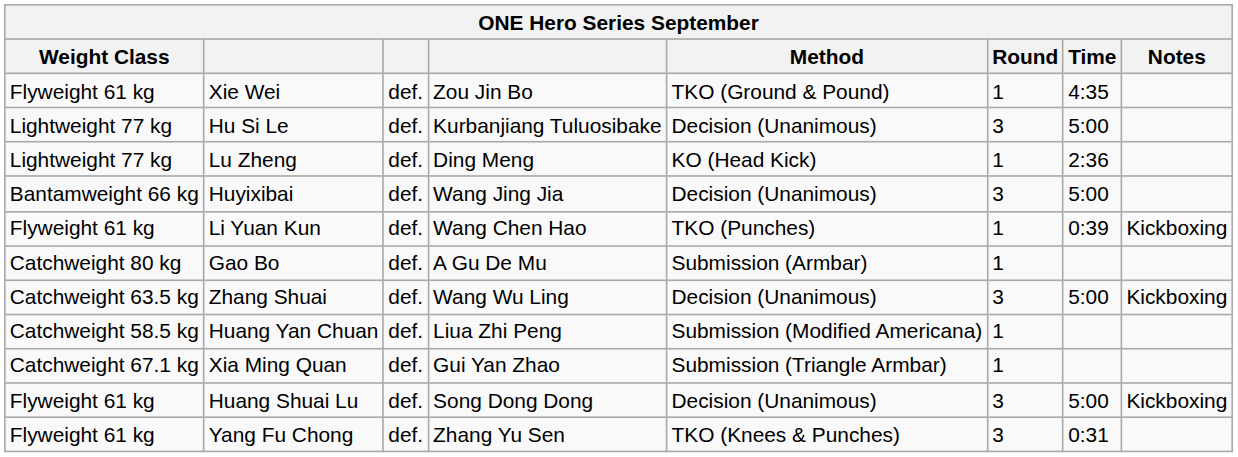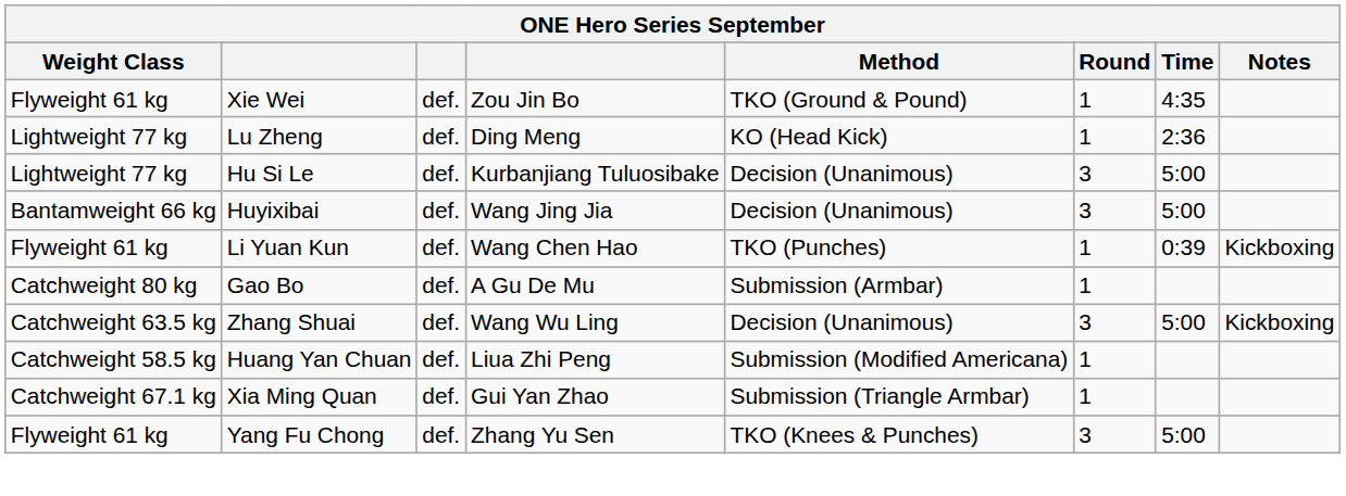rows swapped: Lu Zheng <-> Hu Si Le
- row: Flyweight 61 kg | Huang Shuai Lu | def. | Song Dong Dong | Decision (Unanimous) | 3 | 5:00 | Kickboxing
Yang Fu Chong | Time: 0:31 -> 5:00
